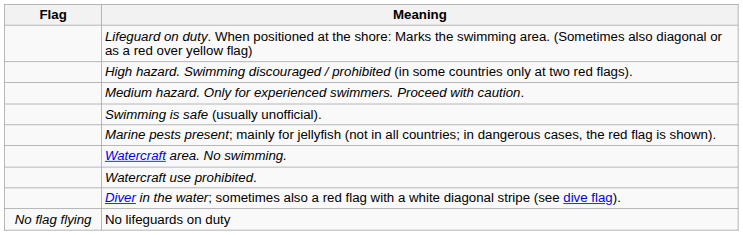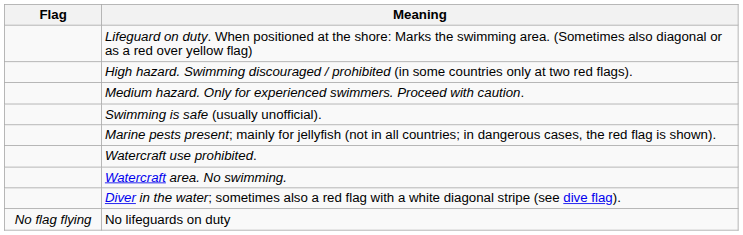rows swapped: Watercraft area. No swimming. <-> Watercraft use prohibited.
